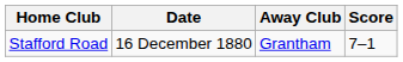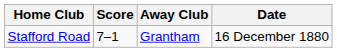columns swapped: Score <-> Date
